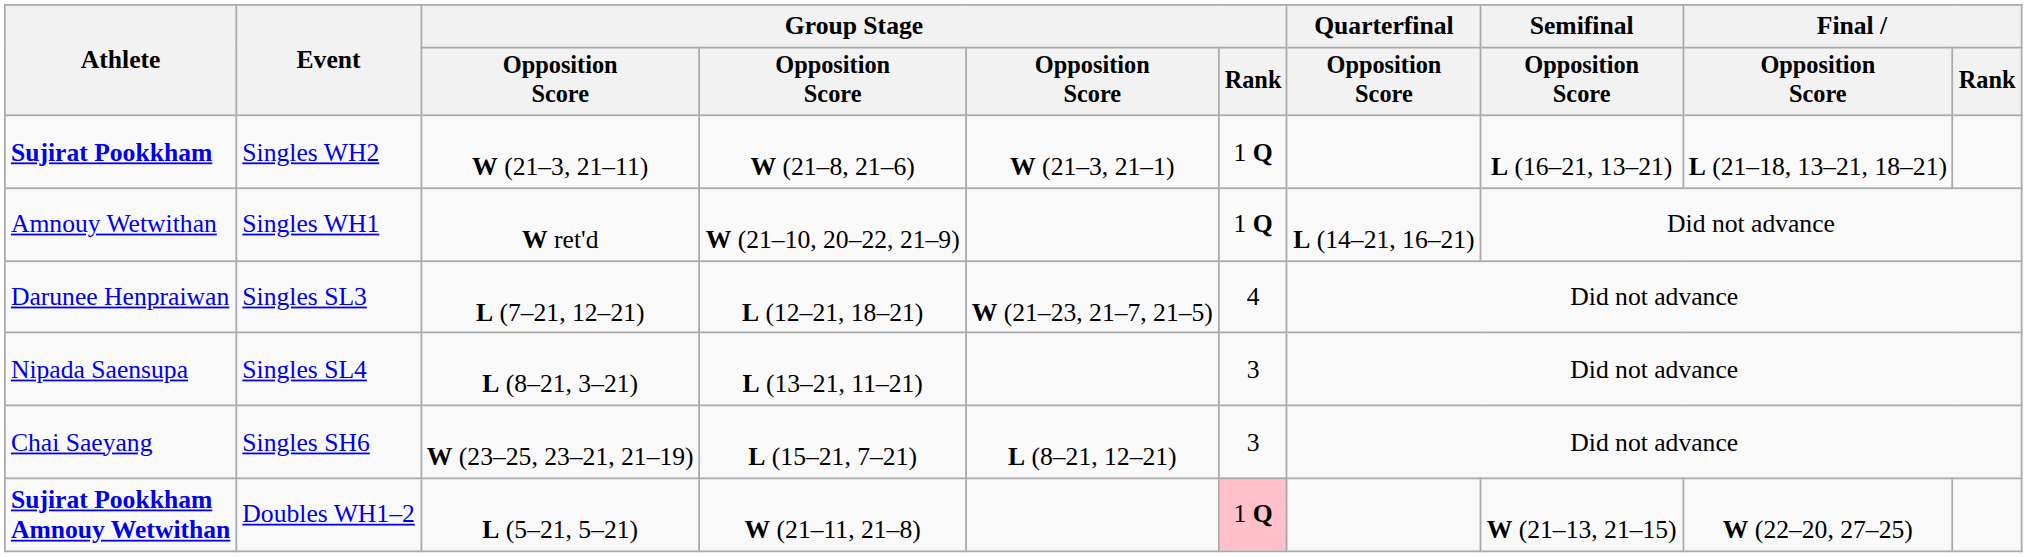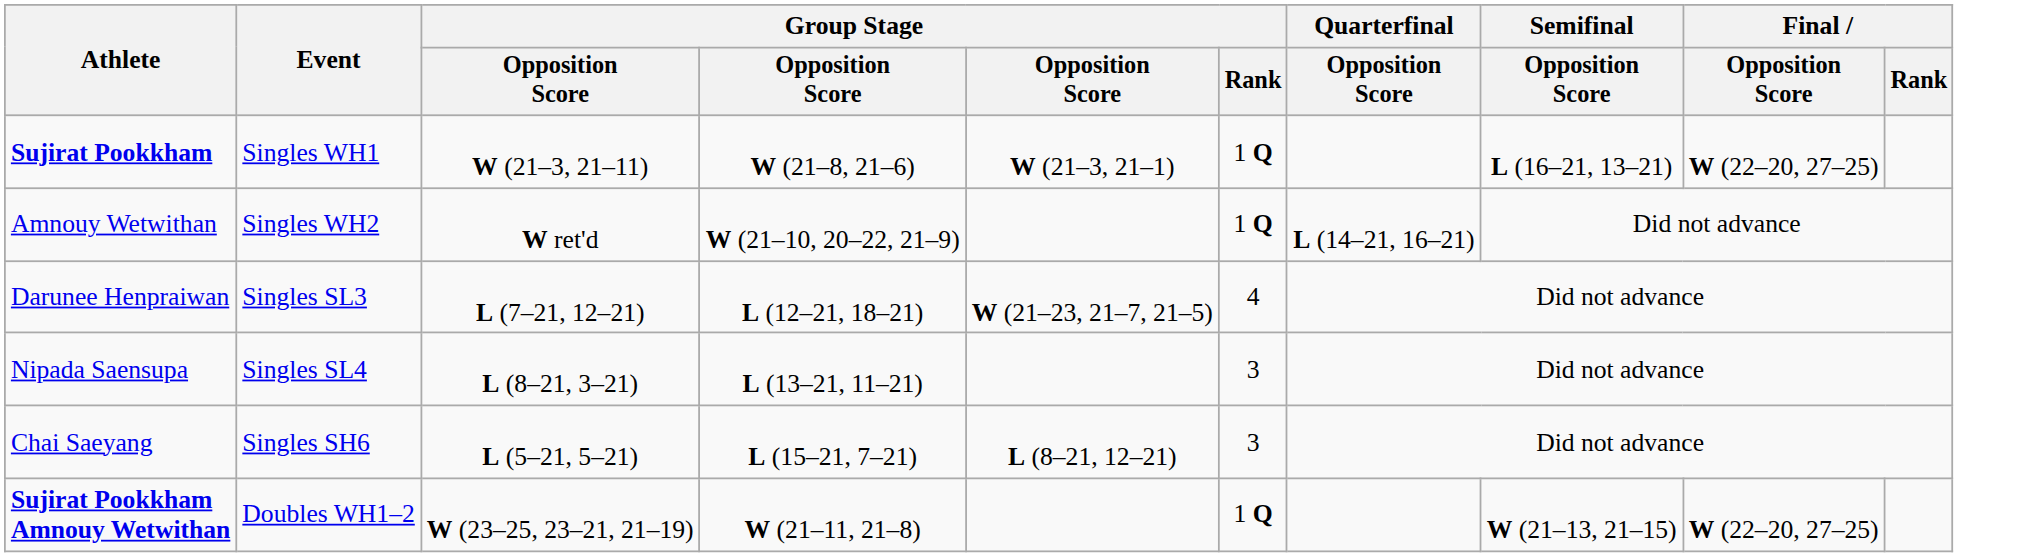Sujirat Pookkham | Event: Singles WH2 -> Singles WH1
Sujirat Pookkham | Final / Opposition Score: L (21–18, 13–21, 18–21) -> W (22–20, 27–25)
Amnouy Wetwithan | Event: Singles WH1 -> Singles WH2
Chai Saeyang | column 3: W (23–25, 23–21, 21–19) -> L (5–21, 5–21)
Sujirat Pookkham Amnouy Wetwithan | column 3: L (5–21, 5–21) -> W (23–25, 23–21, 21–19)
Sujirat Pookkham Amnouy Wetwithan | Group Stage / Rank: pink background -> no background
